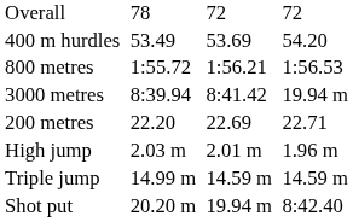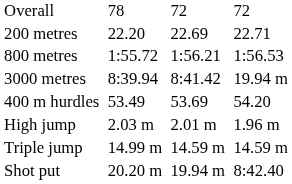rows swapped: 200 metres <-> 400 m hurdles
